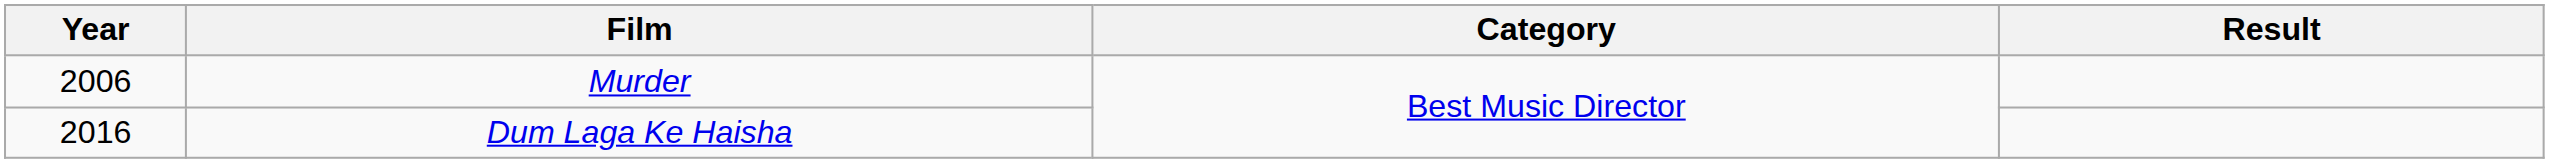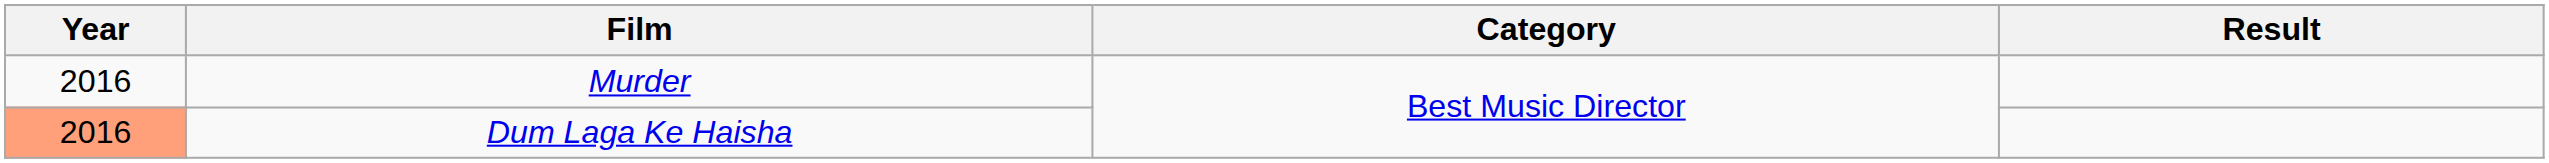Murder | Year: 2006 -> 2016
Dum Laga Ke Haisha | Year: no background -> lightsalmon background
